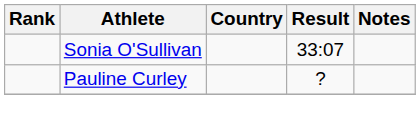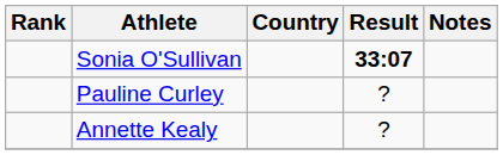Sonia O'Sullivan | Result: normal -> bold
+ row: Annette Kealy | ?
